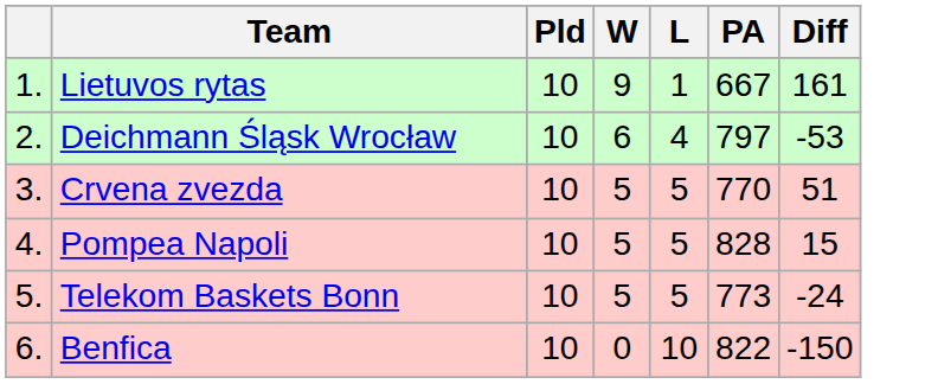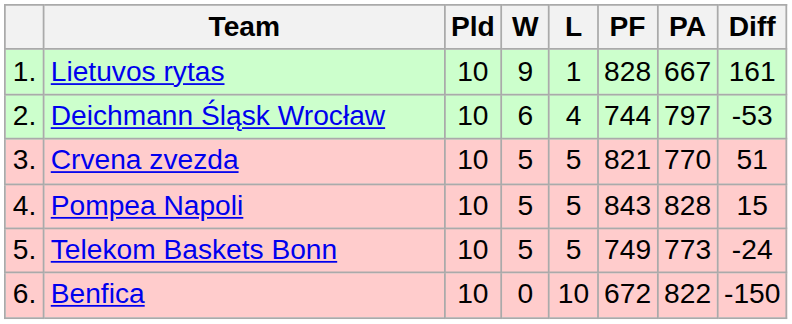+ column: PF | 828 | 744 | 821 | 843 | 749 | 672
